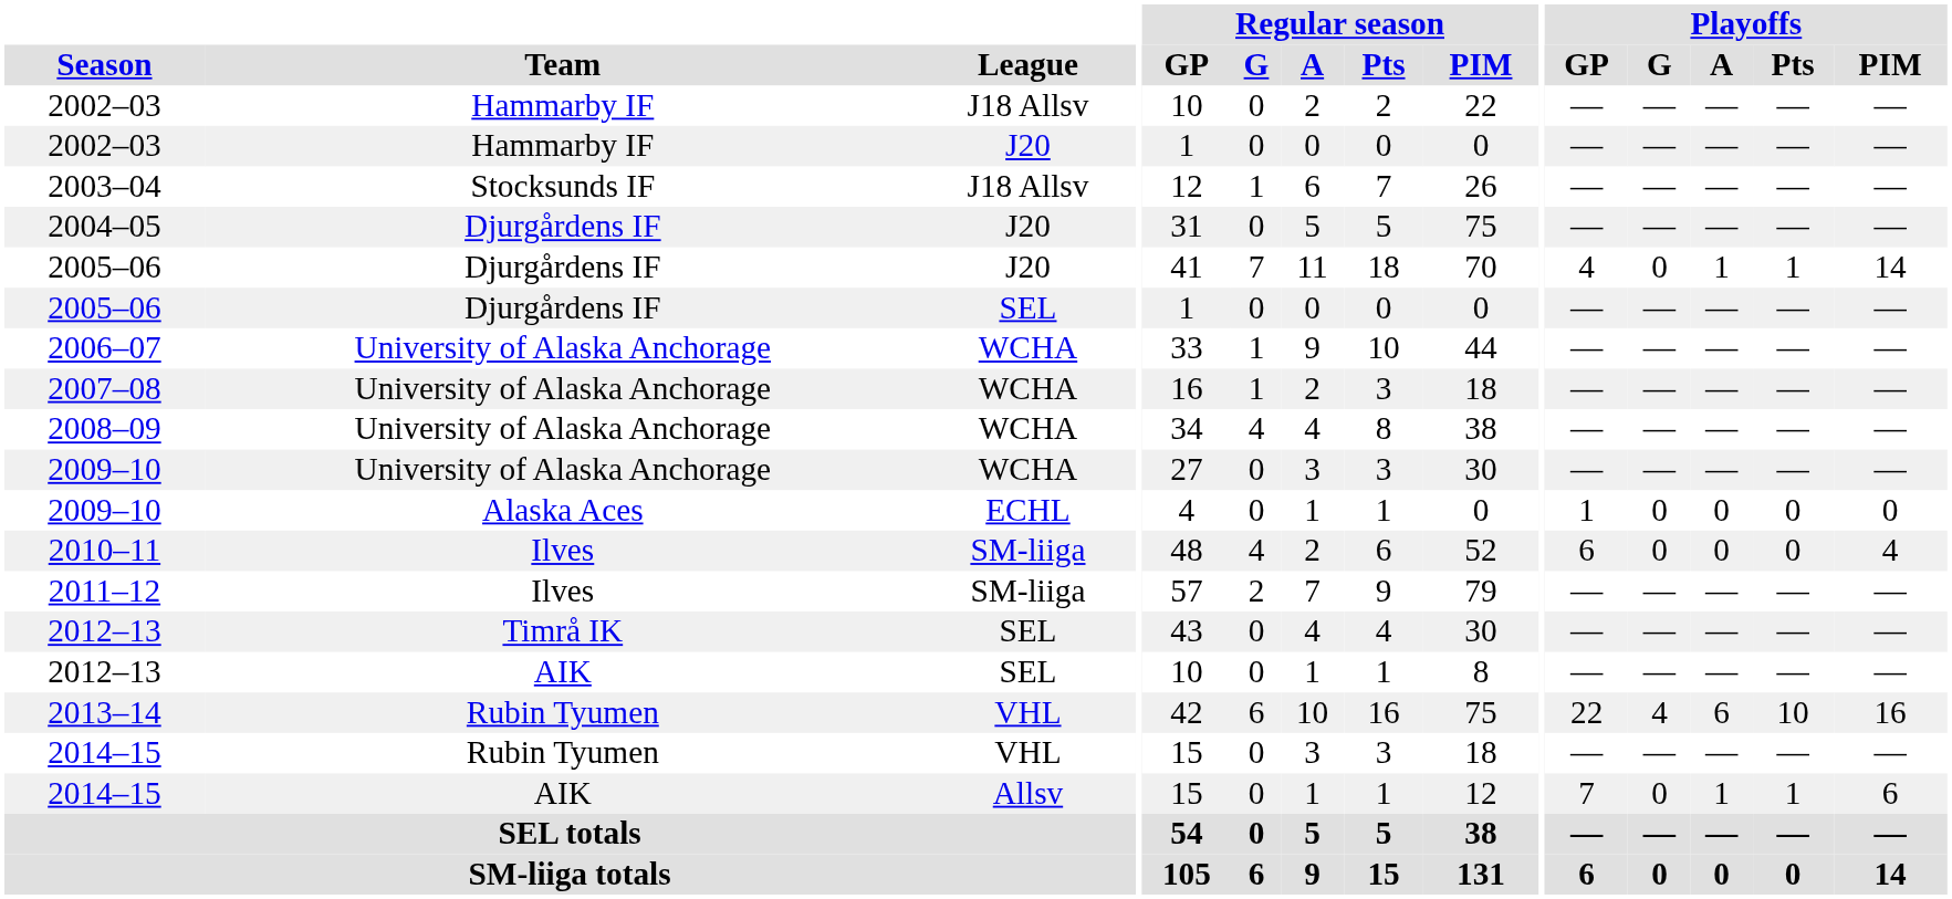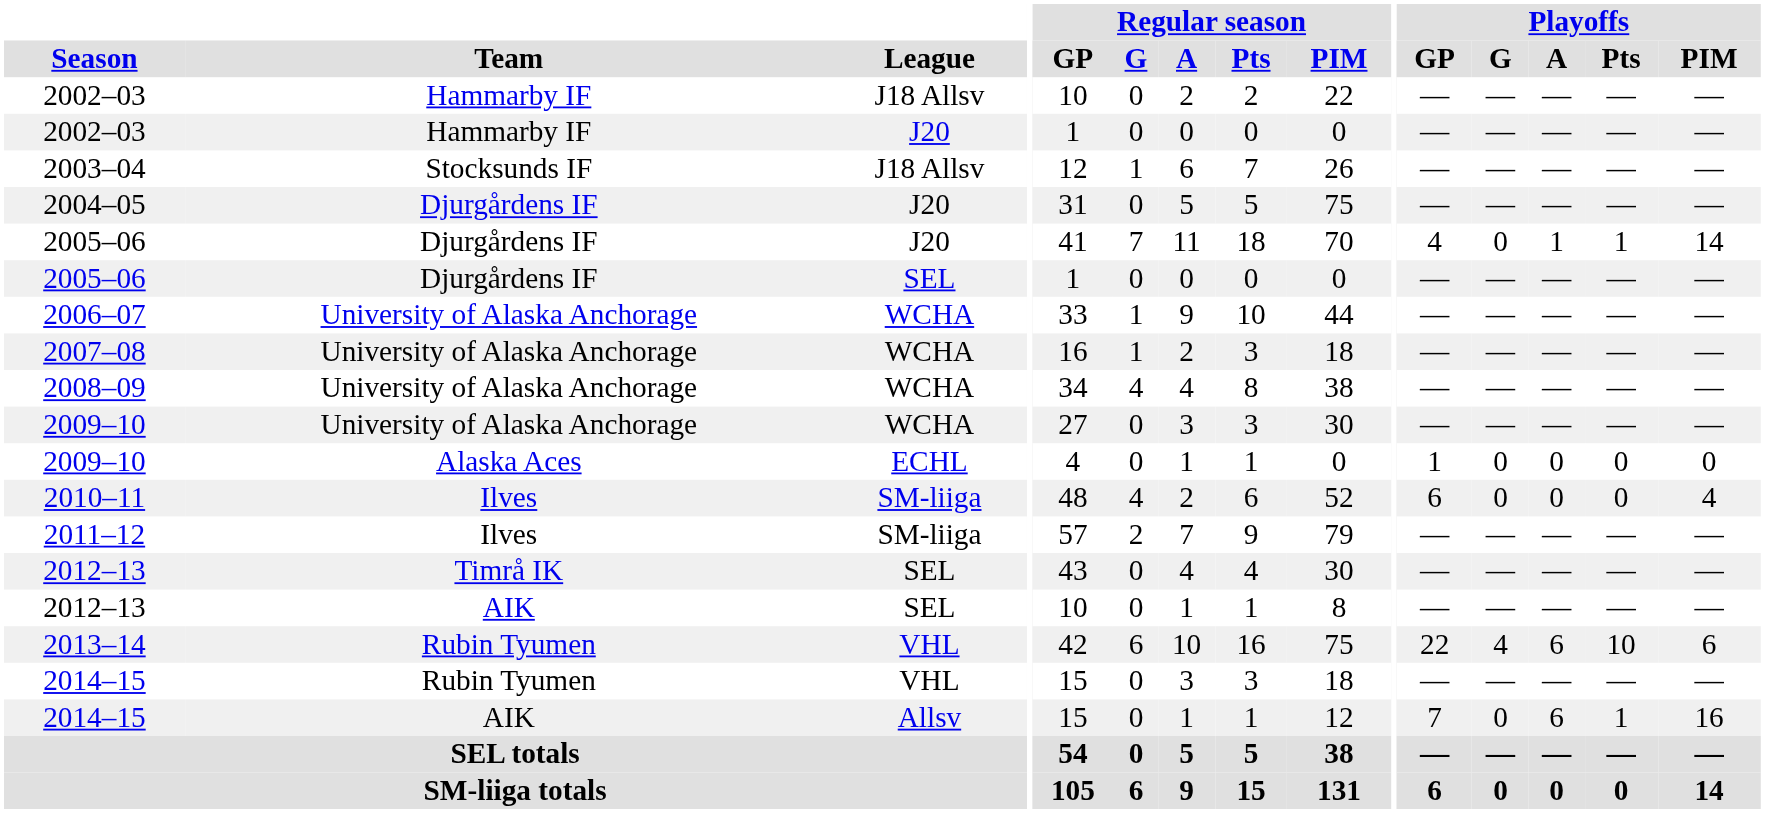2013–14 | Playoffs / PIM: 16 -> 6
2014–15 / Allsv | Playoffs / A: 1 -> 6
2014–15 / Allsv | Playoffs / PIM: 6 -> 16
